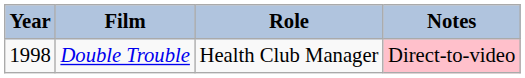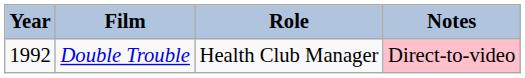Double Trouble | Year: 1998 -> 1992
